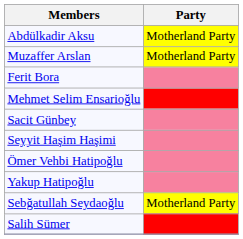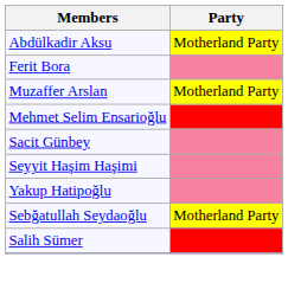rows swapped: Muzaffer Arslan <-> Ferit Bora
- row: Ömer Vehbi Hatipoğlu
